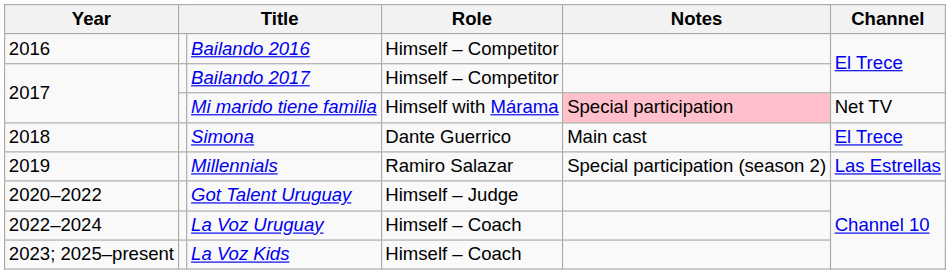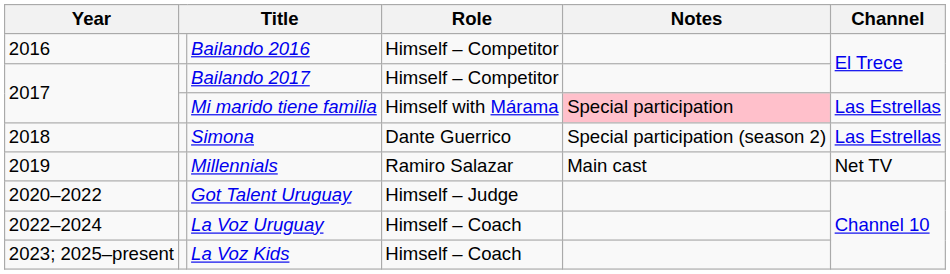Mi marido tiene familia | Channel: Net TV -> Las Estrellas
Simona | Notes: Main cast -> Special participation (season 2)
Simona | Channel: El Trece -> Las Estrellas
Millennials | Notes: Special participation (season 2) -> Main cast
Millennials | Channel: Las Estrellas -> Net TV
